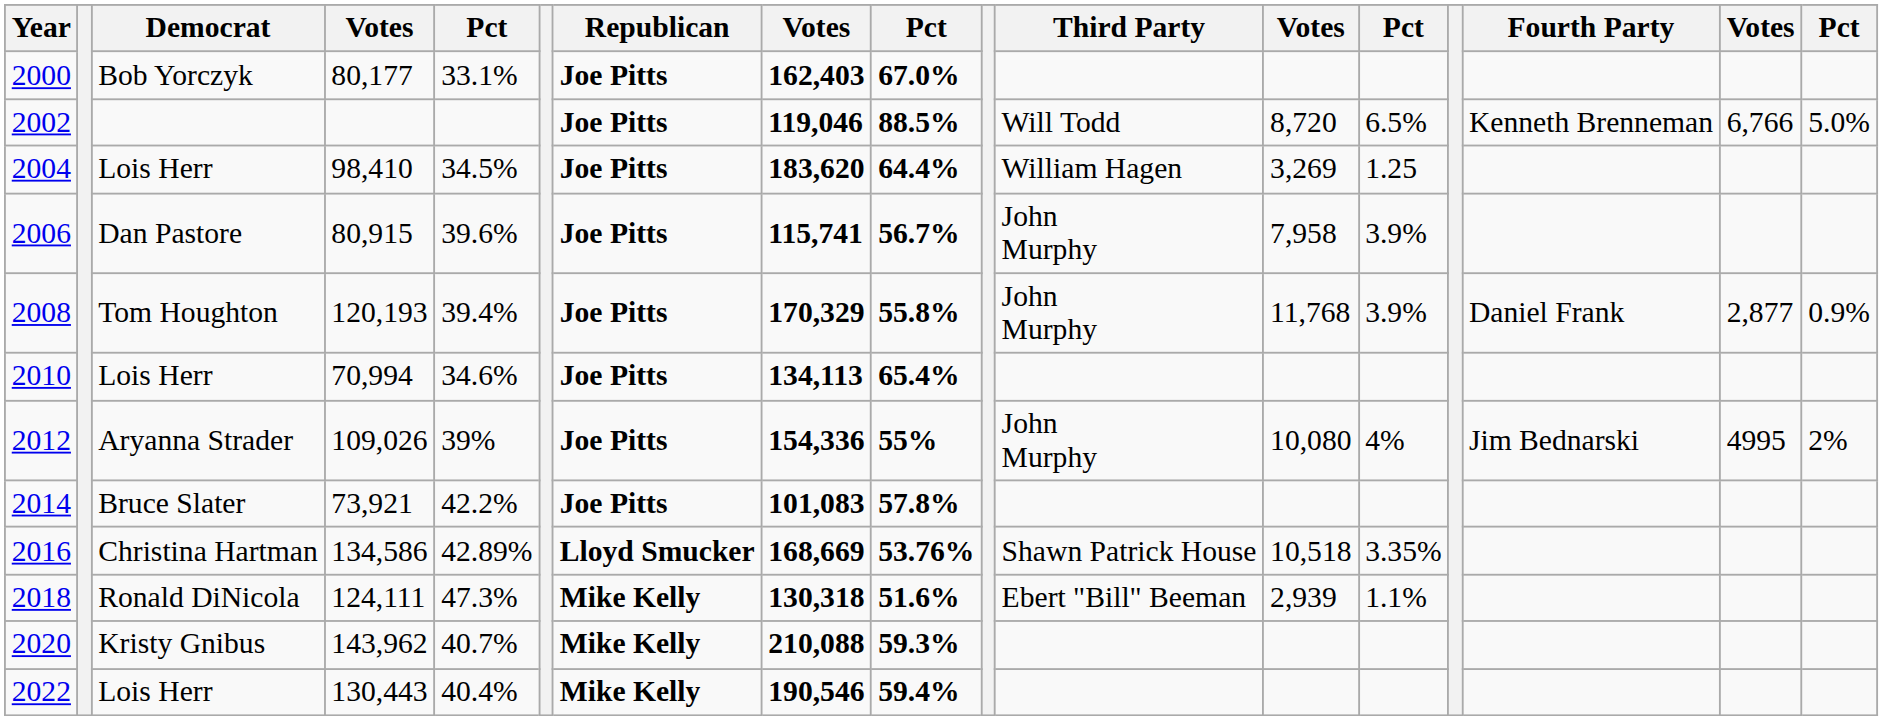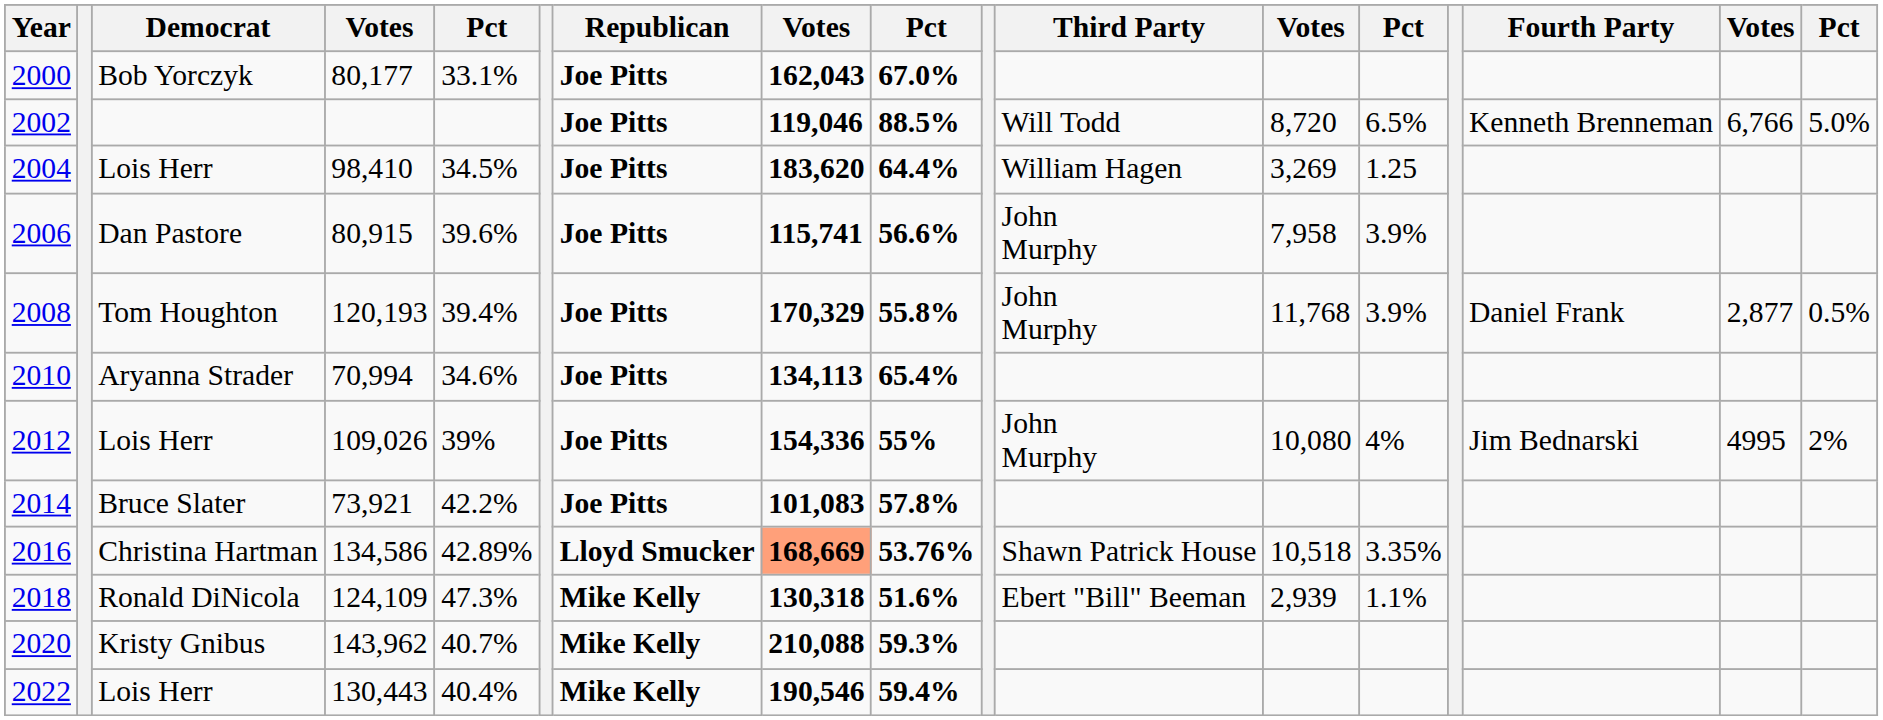2000 | column 8: 162,403 -> 162,043
2006 | column 9: 56.7% -> 56.6%
2008 | column 17: 0.9% -> 0.5%
2010 | Democrat: Lois Herr -> Aryanna Strader
2012 | Democrat: Aryanna Strader -> Lois Herr
2016 | column 8: no background -> lightsalmon background
2018 | column 4: 124,111 -> 124,109
